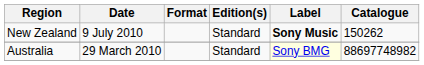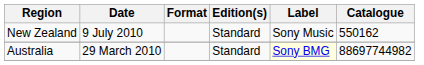New Zealand | Label: bold -> normal
New Zealand | Catalogue: 150262 -> 550162
Australia | Catalogue: 88697748982 -> 88697744982
